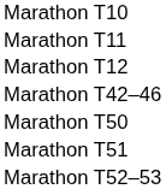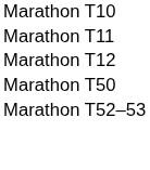- row: Marathon T42–46
- row: Marathon T51
